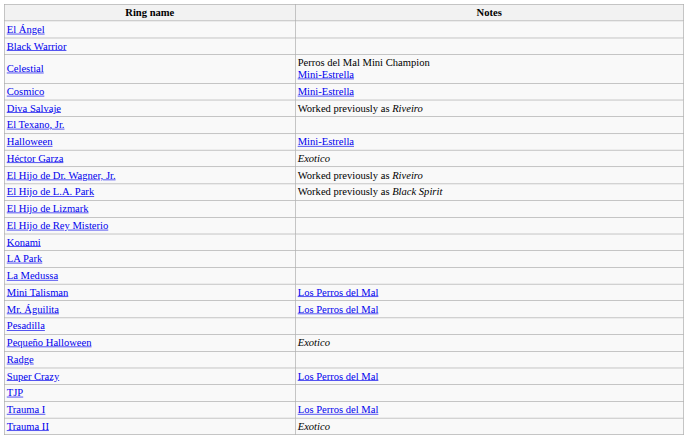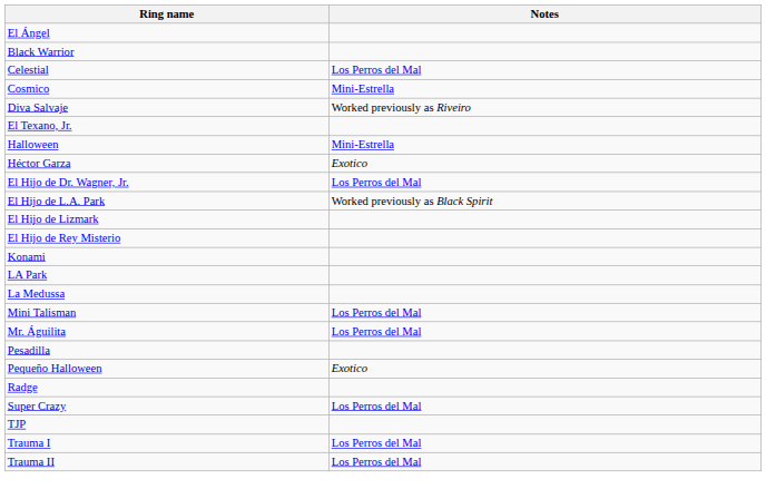Celestial | Notes: Perros del Mal Mini Champion Mini-Estrella -> Los Perros del Mal
El Hijo de Dr. Wagner, Jr. | Notes: Worked previously as Riveiro -> Los Perros del Mal
Trauma II | Notes: Exotico -> Los Perros del Mal
